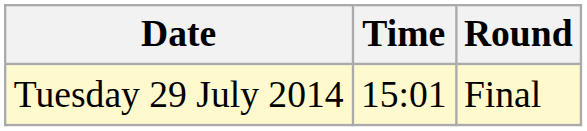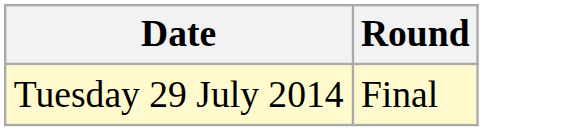- column: Time | 15:01
